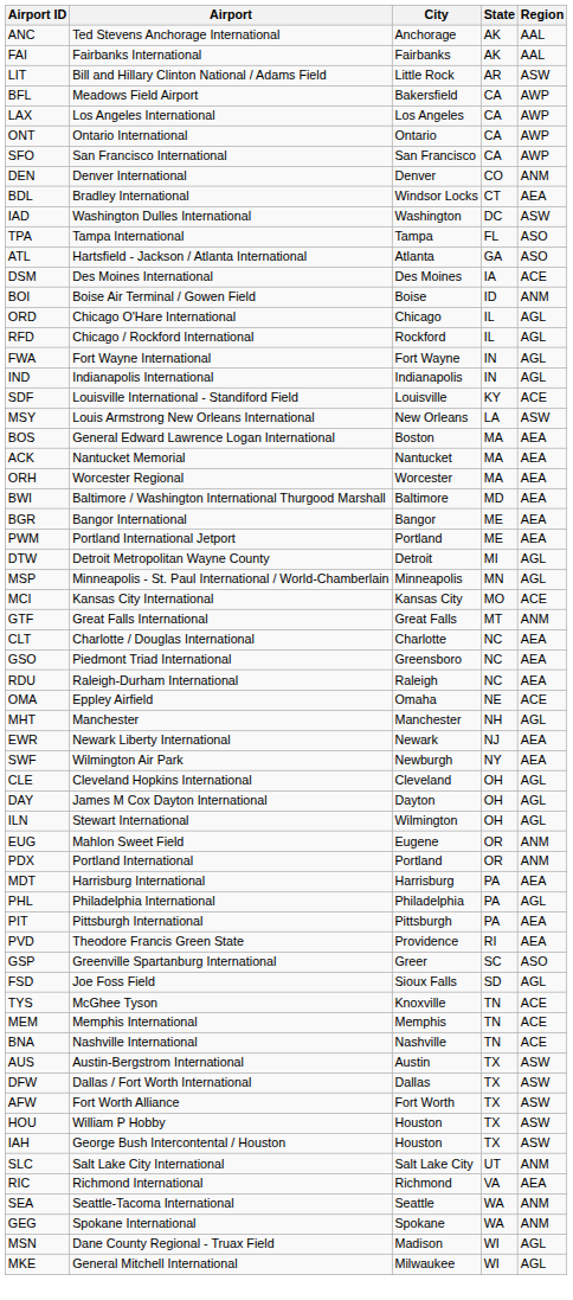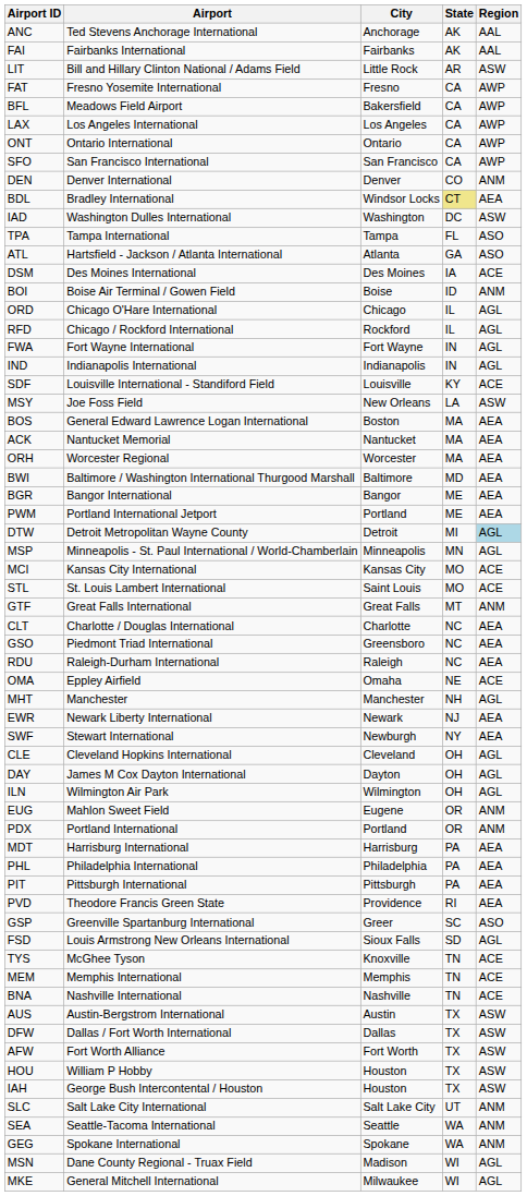+ row: FAT | Fresno Yosemite International | Fresno | CA | AWP
BDL | State: no background -> khaki background
MSY | Airport: Louis Armstrong New Orleans International -> Joe Foss Field
DTW | Region: no background -> lightblue background
+ row: STL | St. Louis Lambert International | Saint Louis | MO | ACE
SWF | Airport: Wilmington Air Park -> Stewart International
ILN | Airport: Stewart International -> Wilmington Air Park
PHL | Region: AGL -> AEA
FSD | Airport: Joe Foss Field -> Louis Armstrong New Orleans International
- row: RIC | Richmond International | Richmond | VA | AEA
